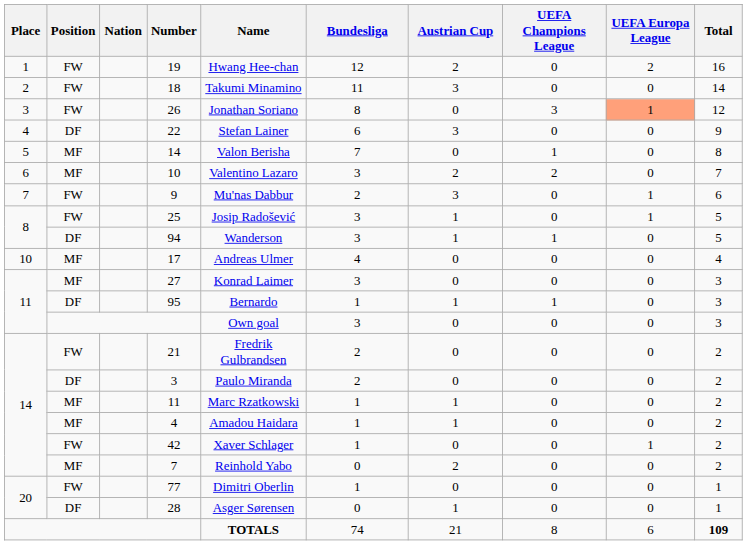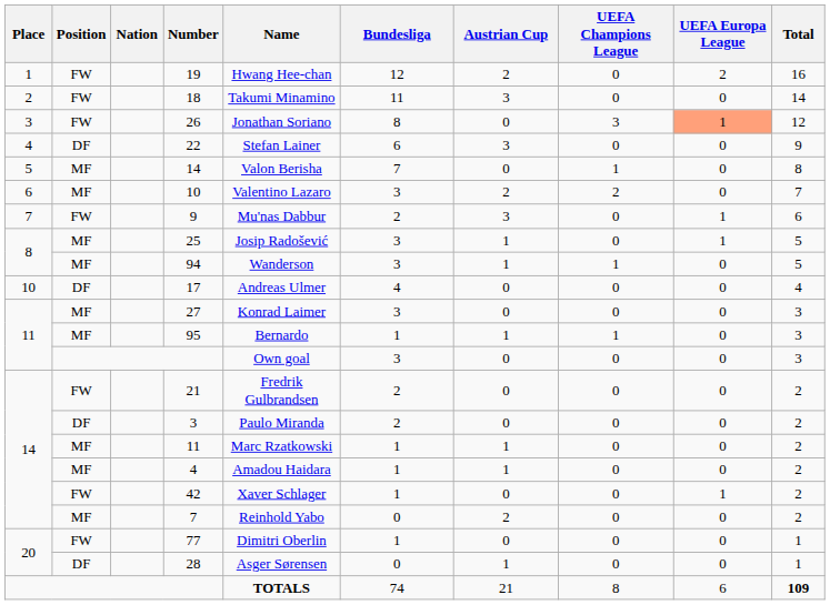25 | Position: FW -> MF
94 | Position: DF -> MF
17 | Position: MF -> DF
95 | Position: DF -> MF
